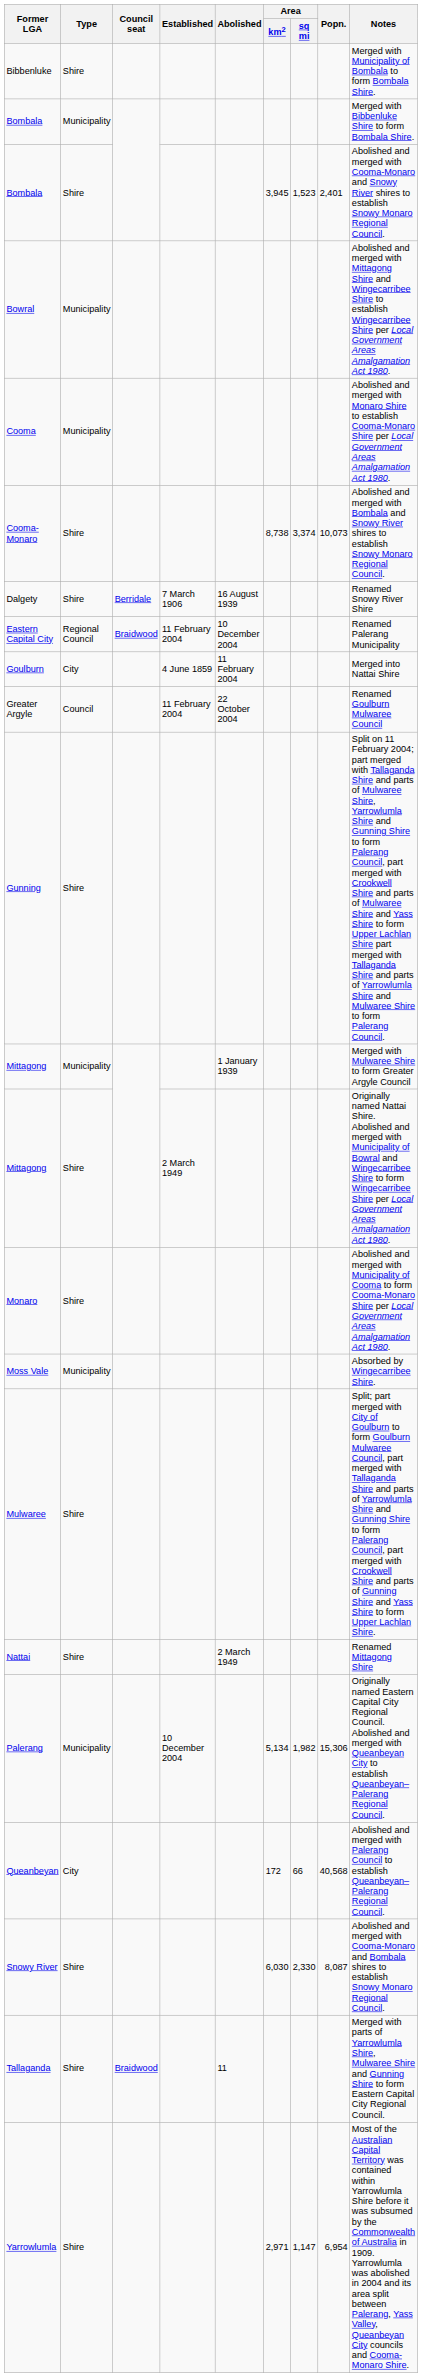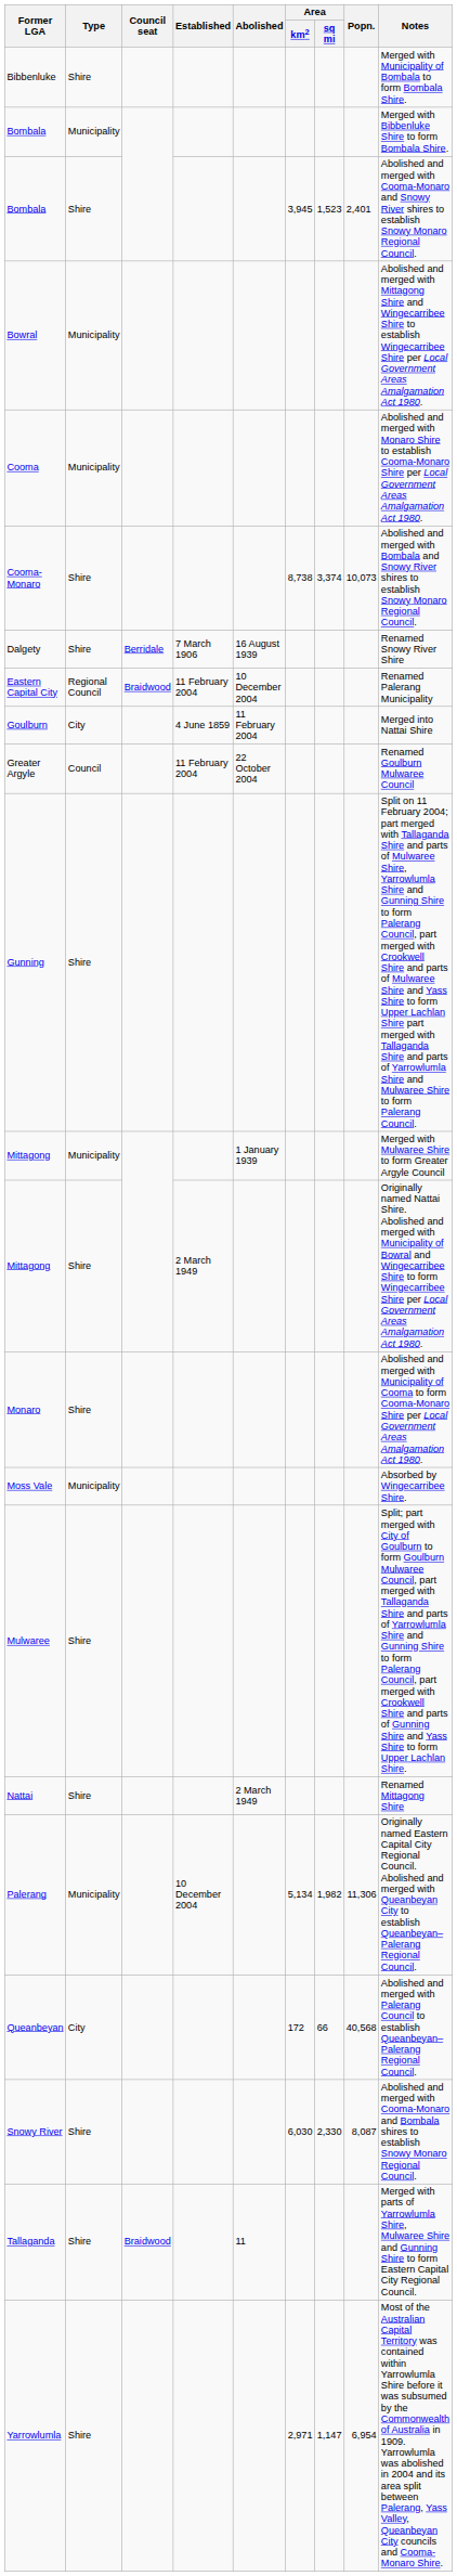Palerang | Popn.: 15,306 -> 11,306
